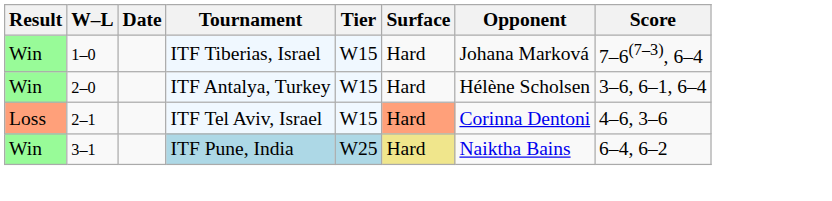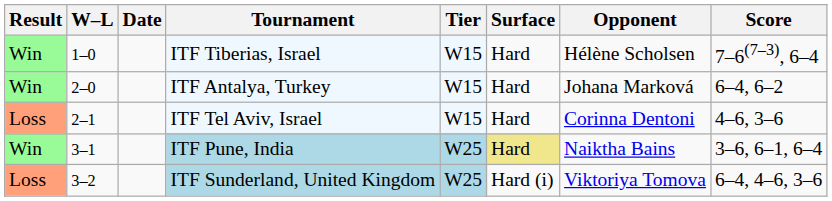ITF Tiberias, Israel | Opponent: Johana Marková -> Hélène Scholsen
ITF Antalya, Turkey | Opponent: Hélène Scholsen -> Johana Marková
ITF Antalya, Turkey | Score: 3–6, 6–1, 6–4 -> 6–4, 6–2
ITF Tel Aviv, Israel | Surface: lightsalmon background -> no background
ITF Pune, India | Score: 6–4, 6–2 -> 3–6, 6–1, 6–4
+ row: Loss | 3–2 | ITF Sunderland, United Kingdom | W25 | Hard (i) | Viktoriya Tomova | 6–4, 4–6, 3–6
